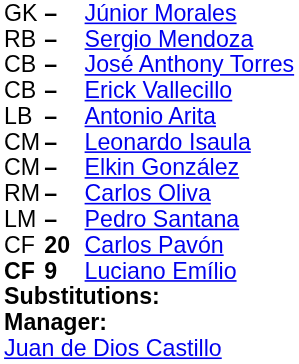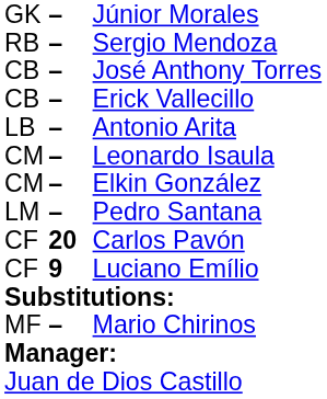- row: RM | – | Carlos Oliva
Luciano Emílio | column 1: bold -> normal
+ row: MF | – | Mario Chirinos
